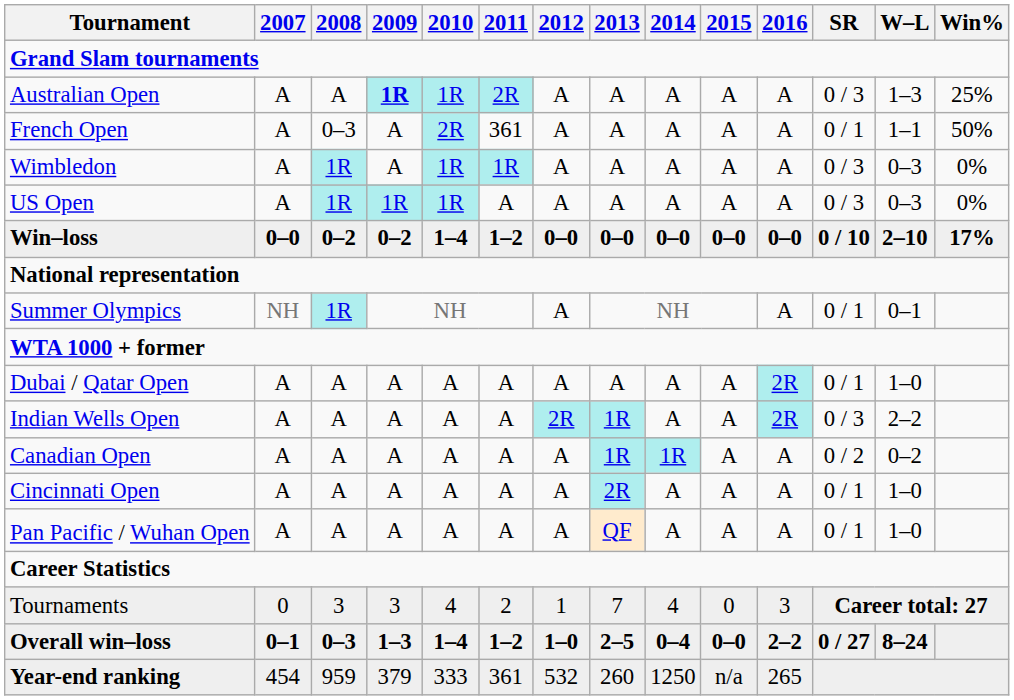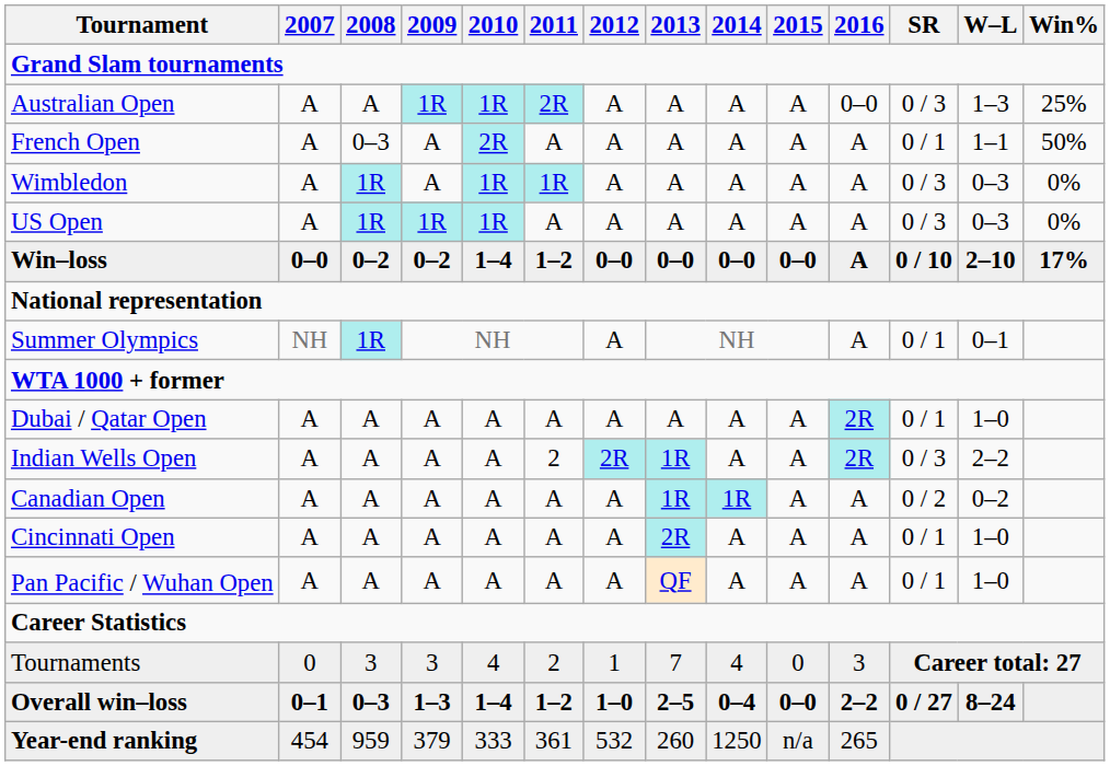Australian Open | 2009: bold -> normal
Australian Open | 2016: A -> 0–0
French Open | 2011: 361 -> A
Win–loss | 2016: 0–0 -> A
Indian Wells Open | 2011: A -> 2
